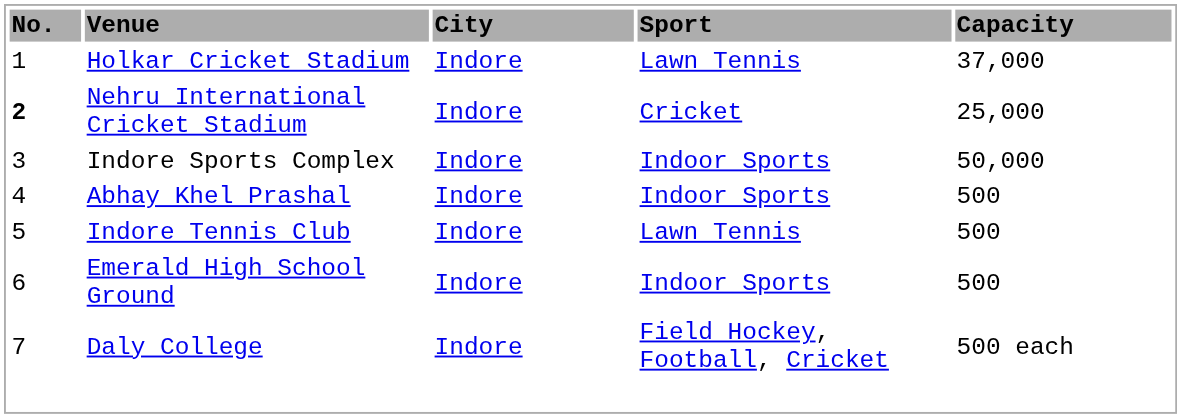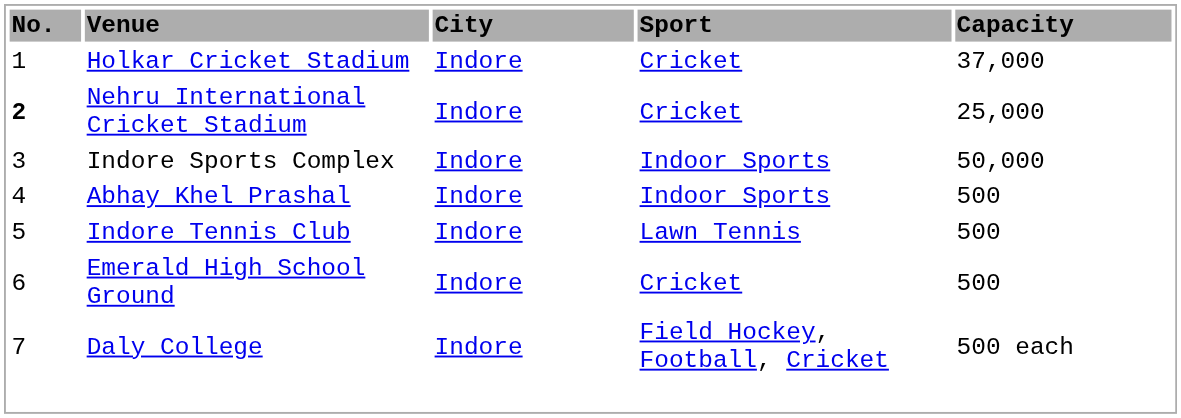Holkar Cricket Stadium | Sport: Lawn Tennis -> Cricket
Emerald High School Ground | Sport: Indoor Sports -> Cricket
